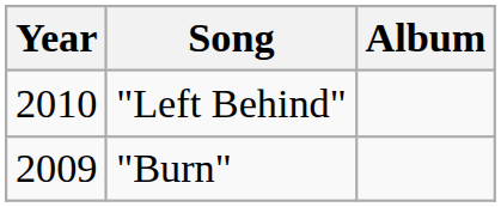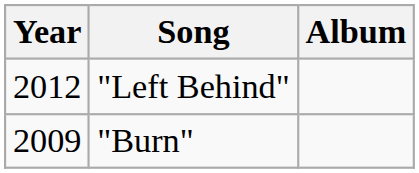"Left Behind" | Year: 2010 -> 2012
